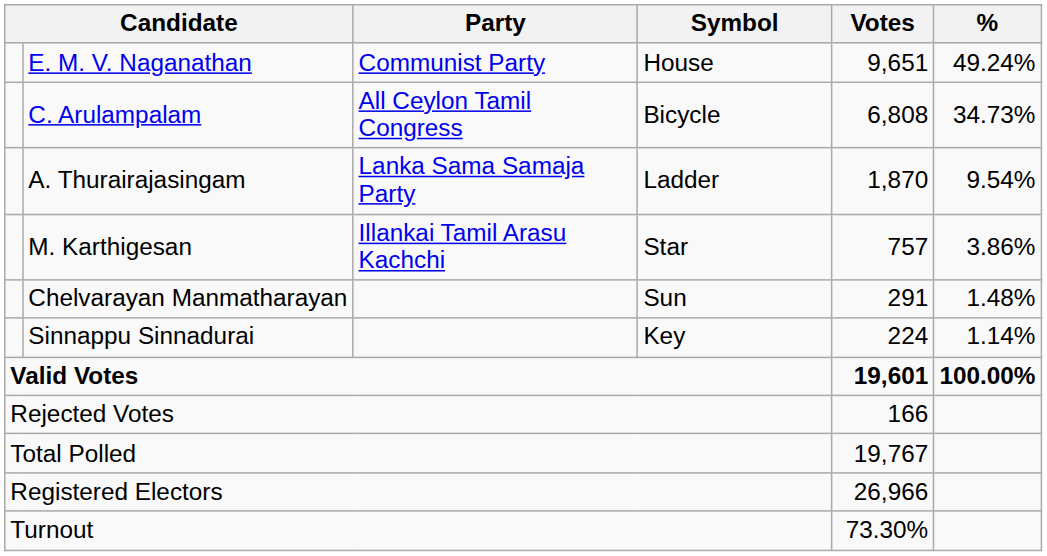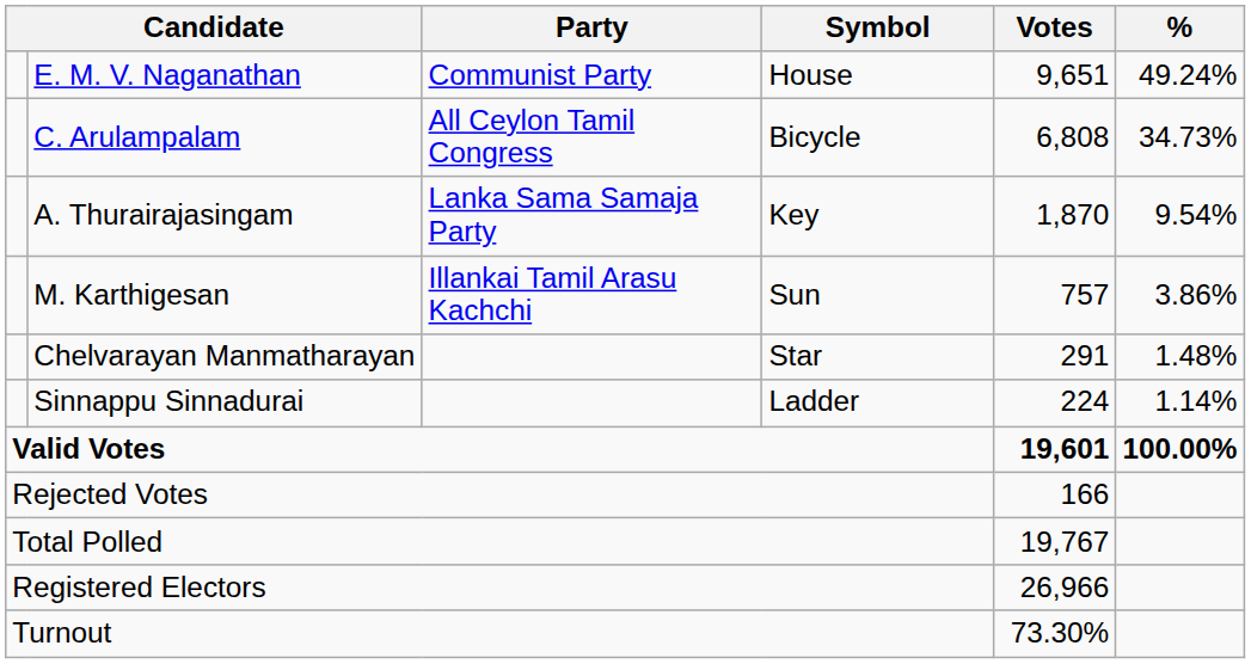A. Thurairajasingam | Symbol: Ladder -> Key
M. Karthigesan | Symbol: Star -> Sun
Chelvarayan Manmatharayan | Symbol: Sun -> Star
Sinnappu Sinnadurai | Symbol: Key -> Ladder
